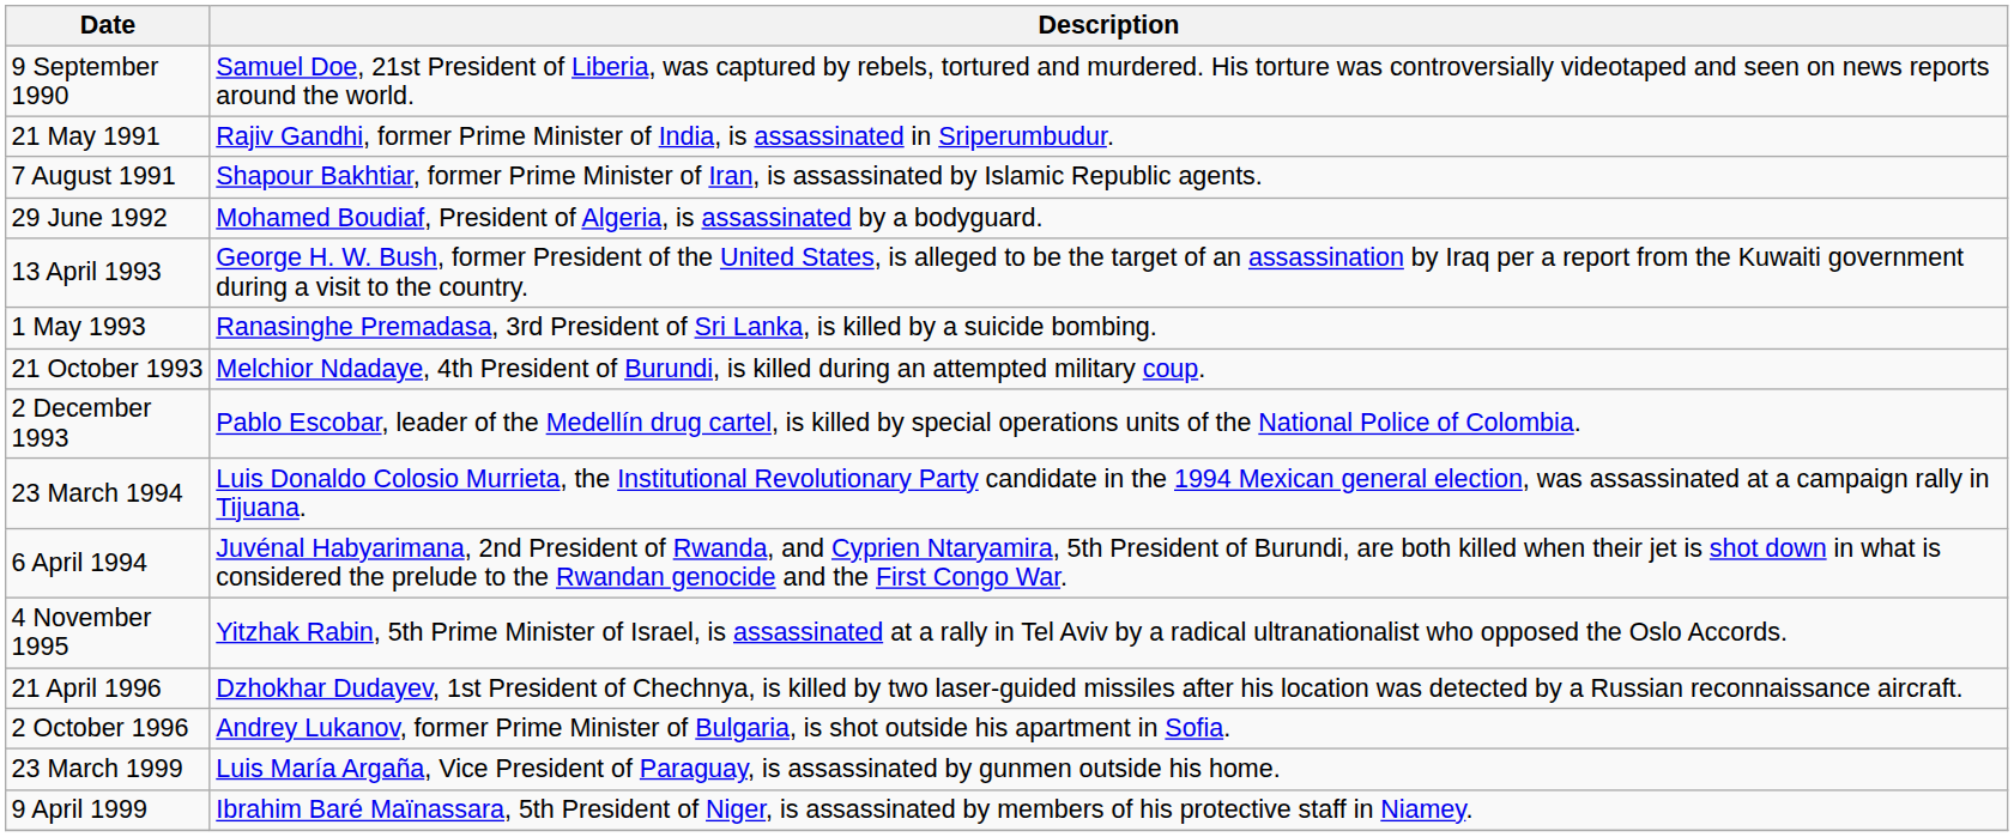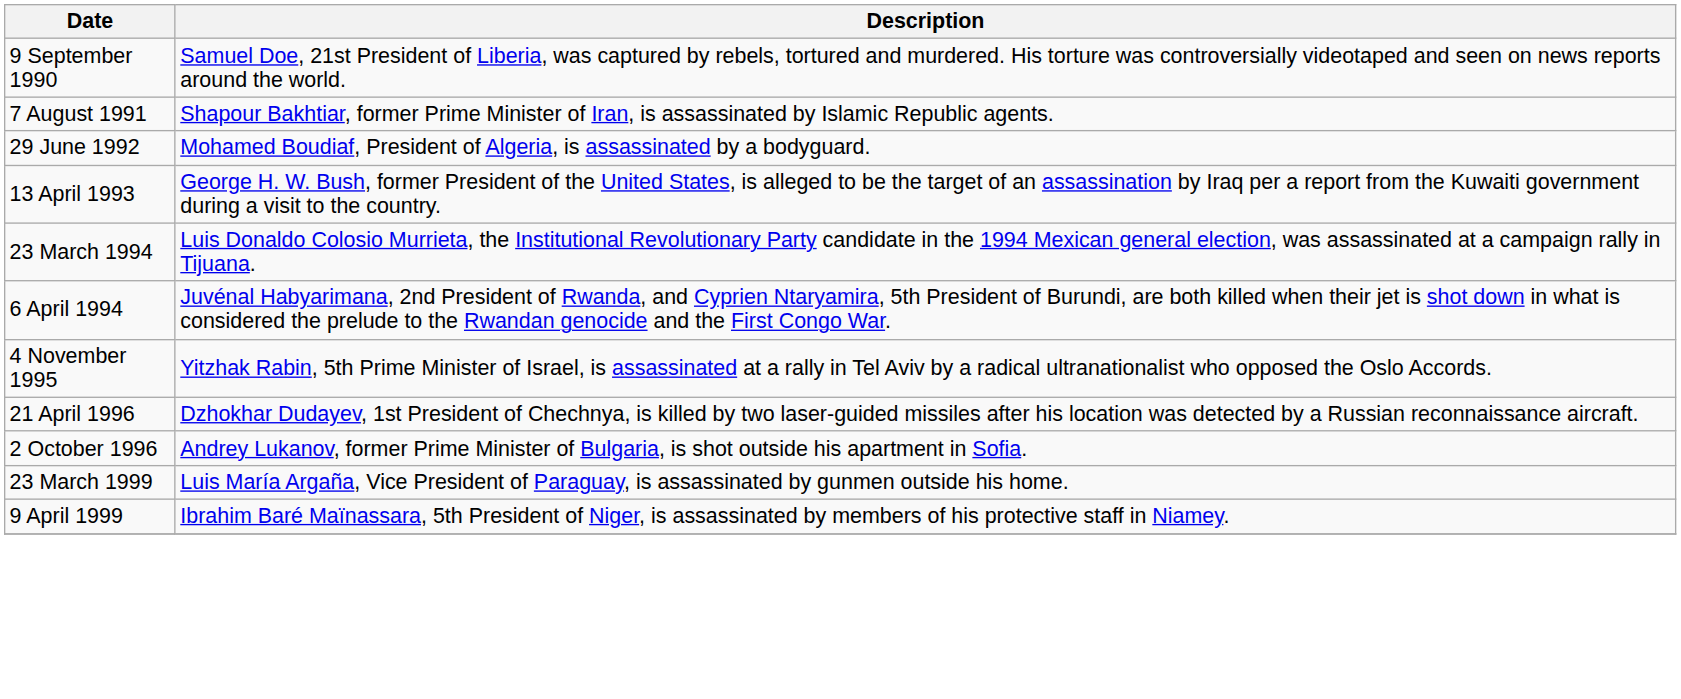- row: 21 May 1991 | Rajiv Gandhi, former Prime Minister of India, is assassinated in Sriperumbudur.
- row: 1 May 1993 | Ranasinghe Premadasa, 3rd President of Sri Lanka, is killed by a suicide bombing.
- row: 21 October 1993 | Melchior Ndadaye, 4th President of Burundi, is killed during an attempted military coup.
- row: 2 December 1993 | Pablo Escobar, leader of the Medellín drug cartel, is killed by special operations units of the National Police of Colombia.
